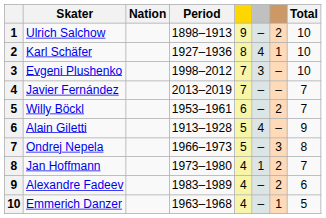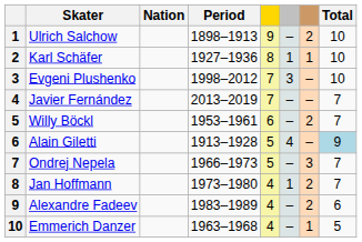Karl Schäfer | column 6: 4 -> 1
Alain Giletti | Total: no background -> lightblue background
Ondrej Nepela | Total: 8 -> 7
